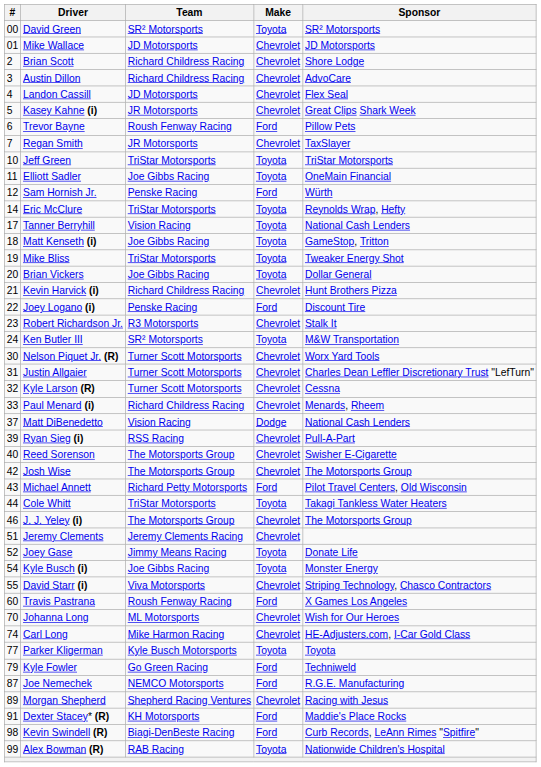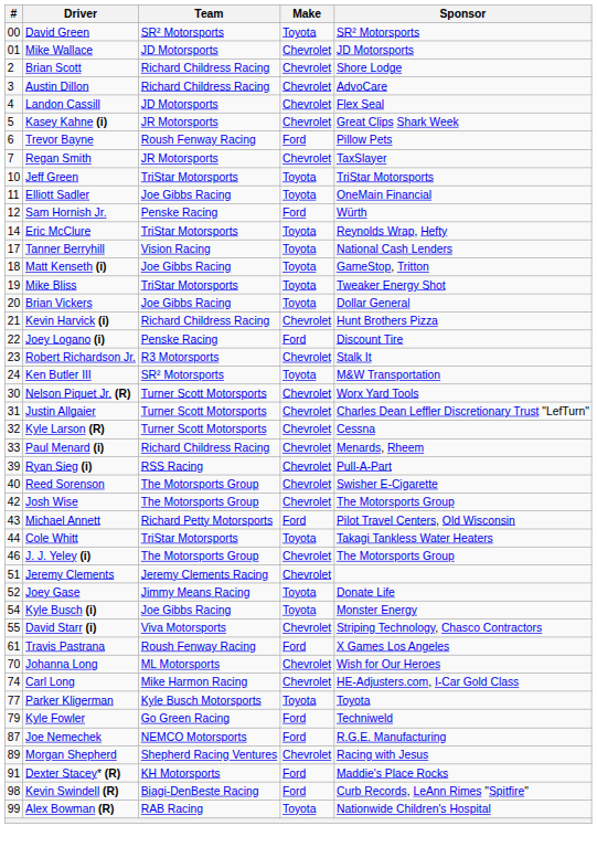- row: 37 | Matt DiBenedetto | Vision Racing | Dodge | National Cash Lenders
Travis Pastrana | #: 60 -> 61
